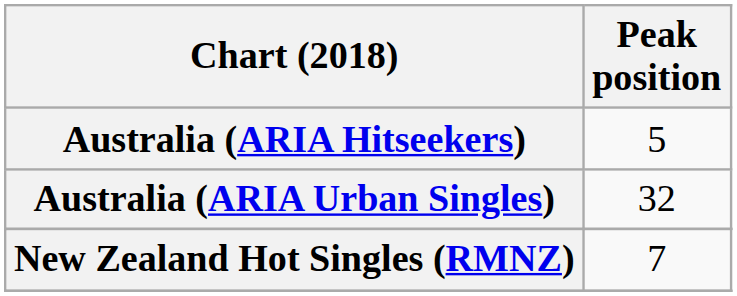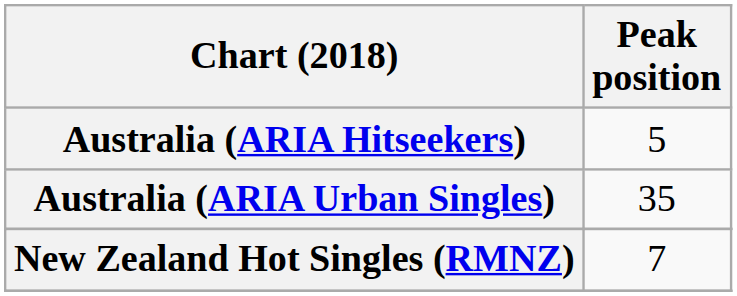Australia (ARIA Urban Singles) | Peak position: 32 -> 35
